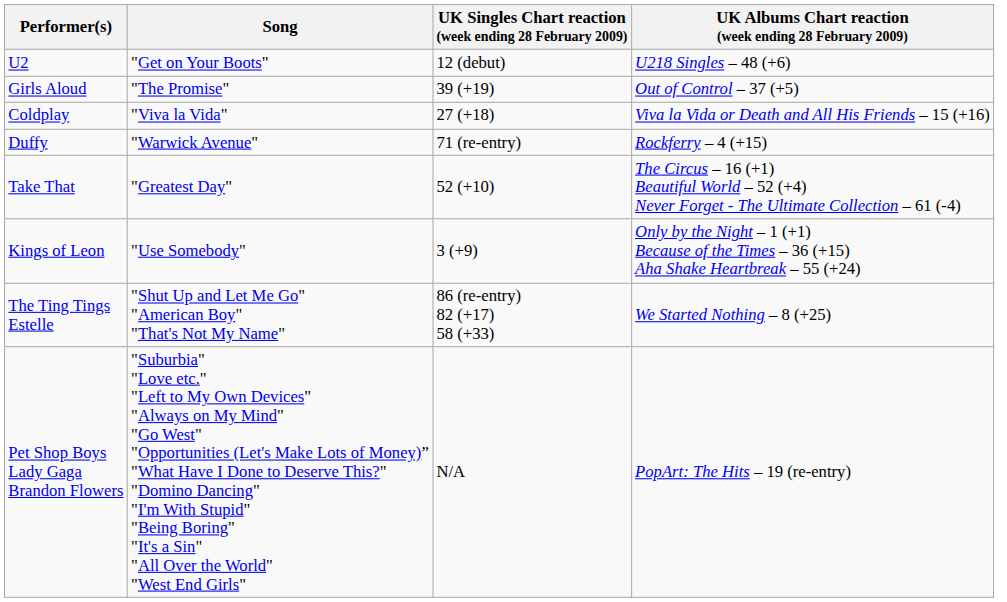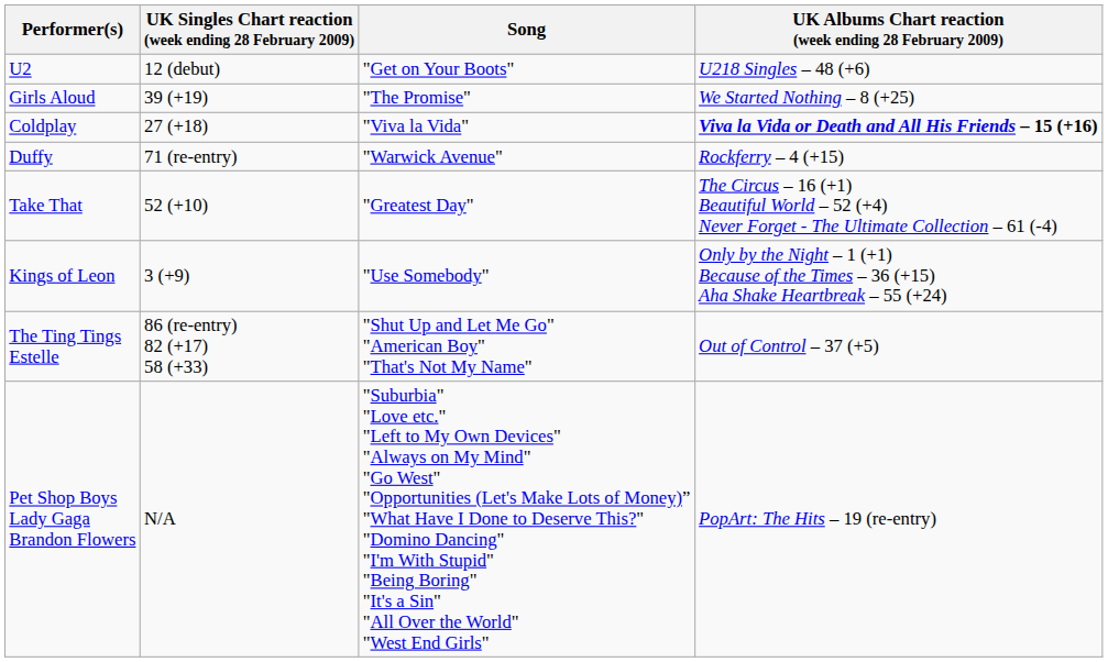columns swapped: Song <-> UK Singles Chart reaction (week ending 28 February 2009)
Girls Aloud | UK Albums Chart reaction (week ending 28 February 2009): Out of Control – 37 (+5) -> We Started Nothing – 8 (+25)
Coldplay | UK Albums Chart reaction (week ending 28 February 2009): normal -> bold
The Ting Tings Estelle | UK Albums Chart reaction (week ending 28 February 2009): We Started Nothing – 8 (+25) -> Out of Control – 37 (+5)
